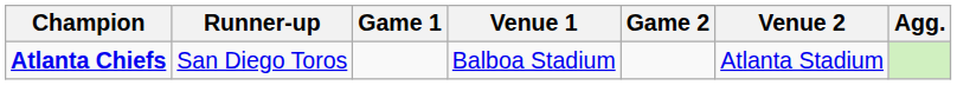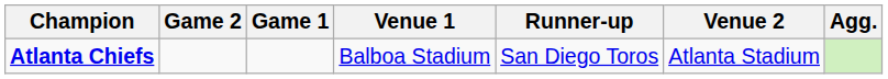columns swapped: Runner-up <-> Game 2
